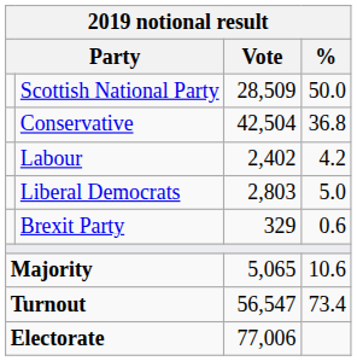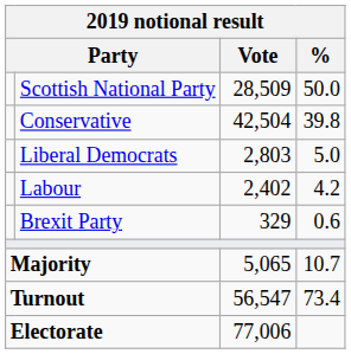Conservative | %: 36.8 -> 39.8
rows swapped: Liberal Democrats <-> Labour
Majority | %: 10.6 -> 10.7
